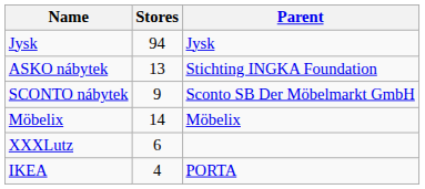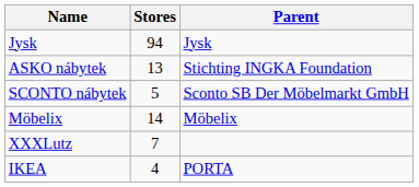SCONTO nábytek | Stores: 9 -> 5
XXXLutz | Stores: 6 -> 7
